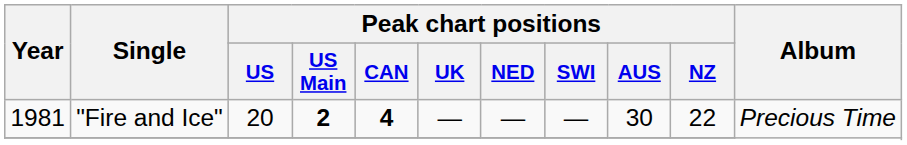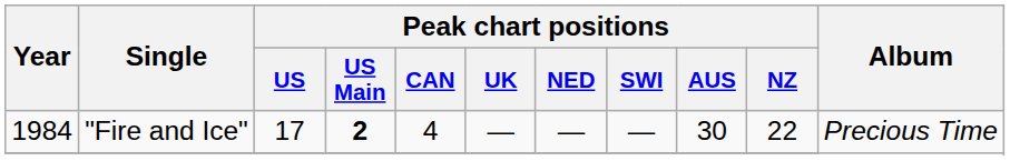"Fire and Ice" | Year: 1981 -> 1984
"Fire and Ice" | Peak chart positions / US: 20 -> 17
"Fire and Ice" | Peak chart positions / CAN: bold -> normal
